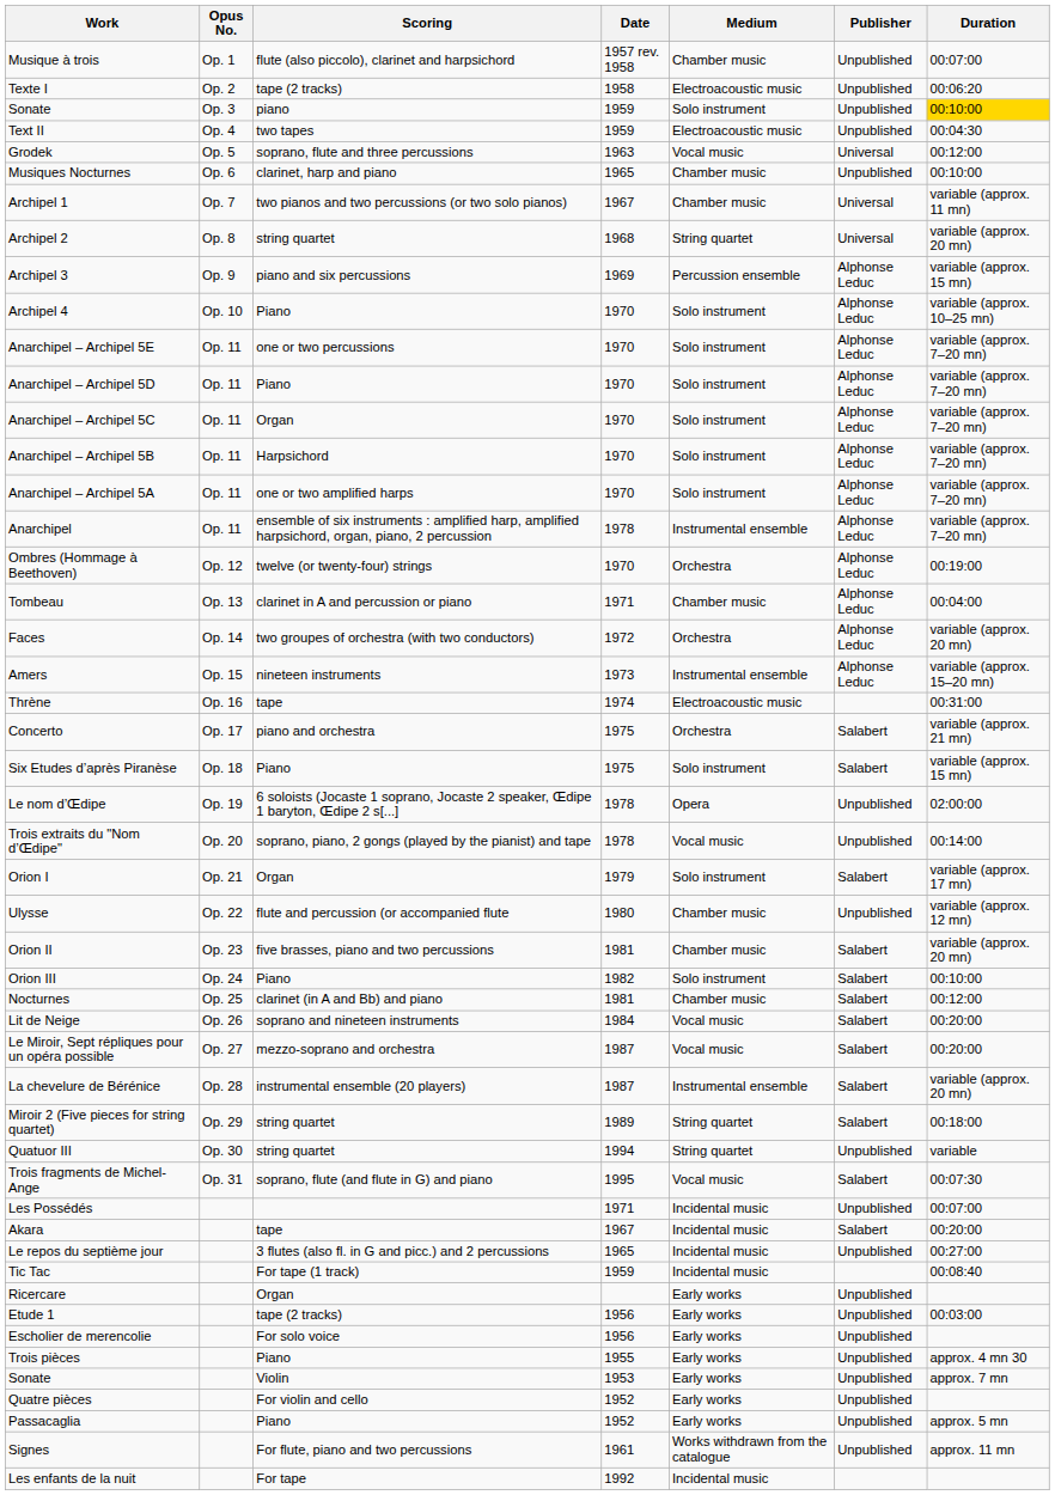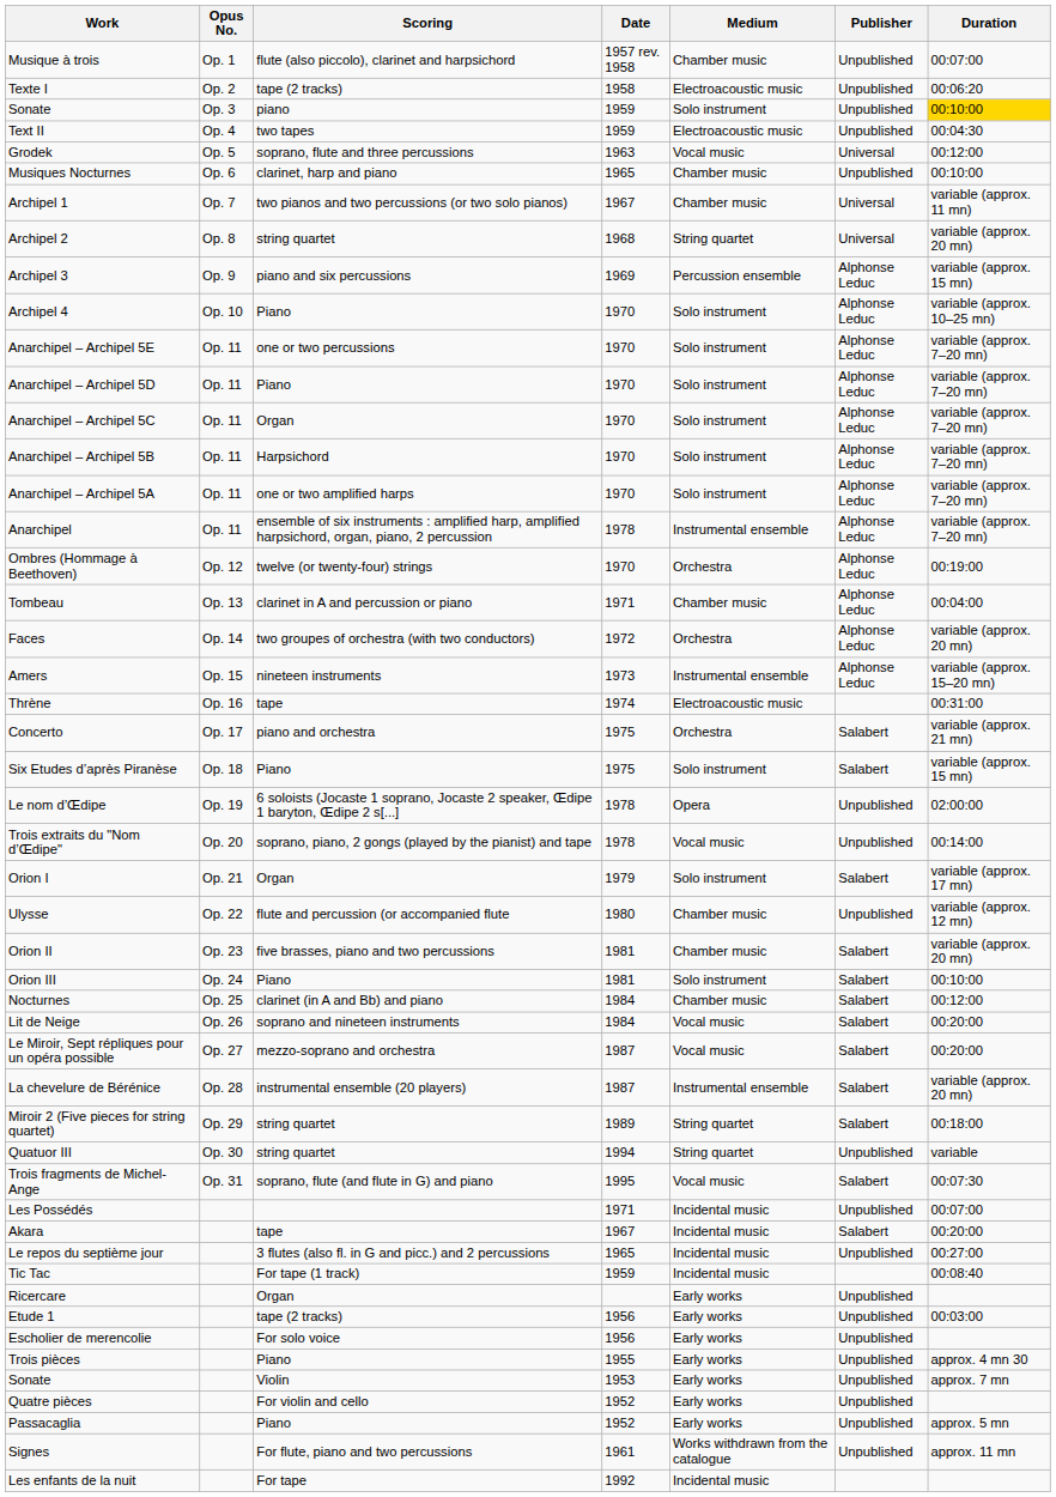Orion III | Date: 1982 -> 1981
Nocturnes | Date: 1981 -> 1984
